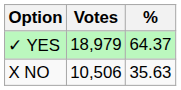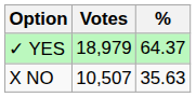X NO | Votes: 10,506 -> 10,507
